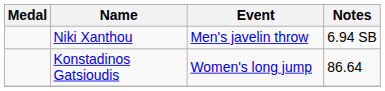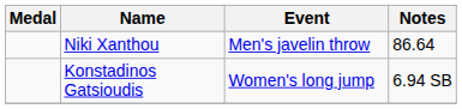Niki Xanthou | Notes: 6.94 SB -> 86.64
Konstadinos Gatsioudis | Notes: 86.64 -> 6.94 SB
